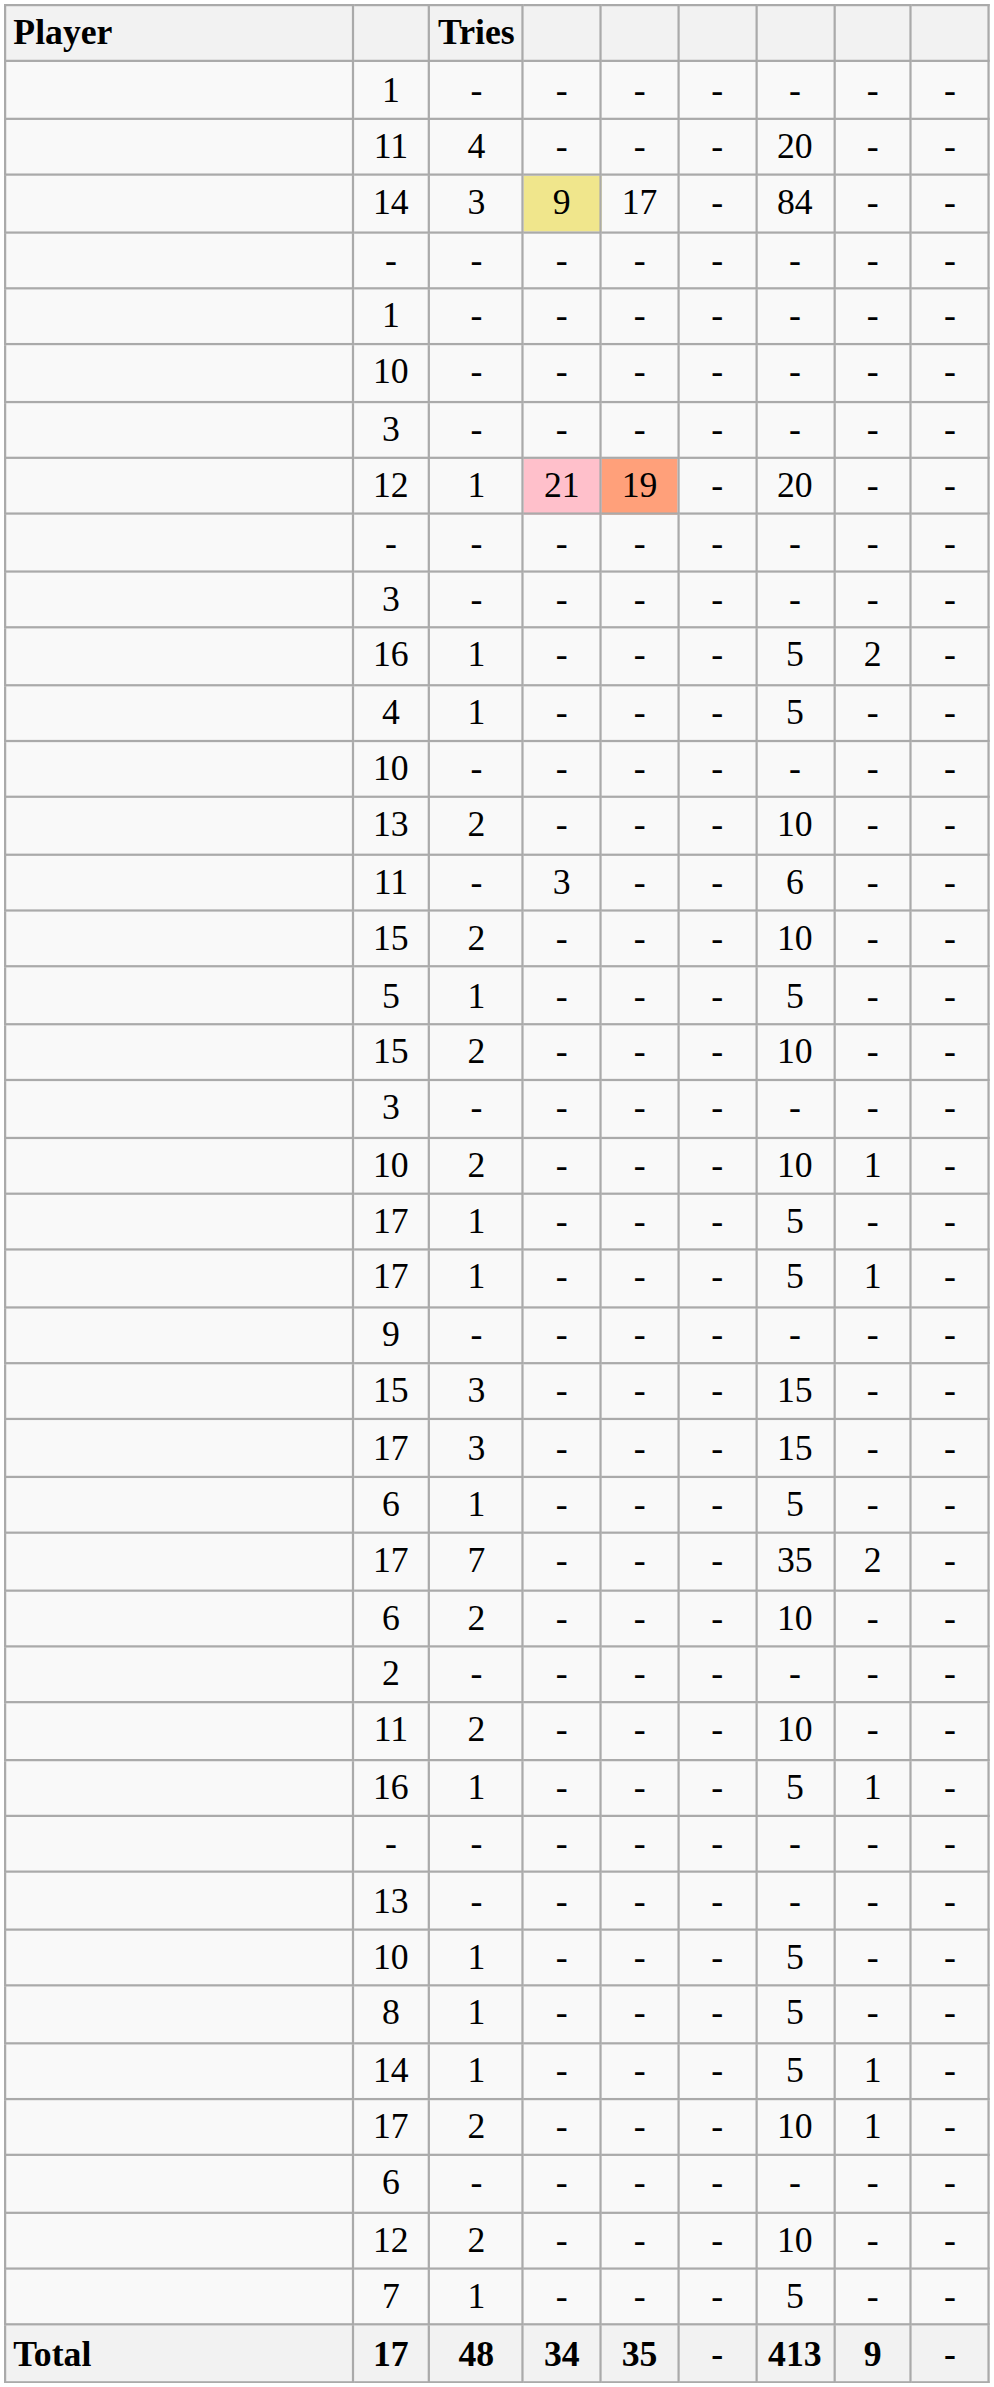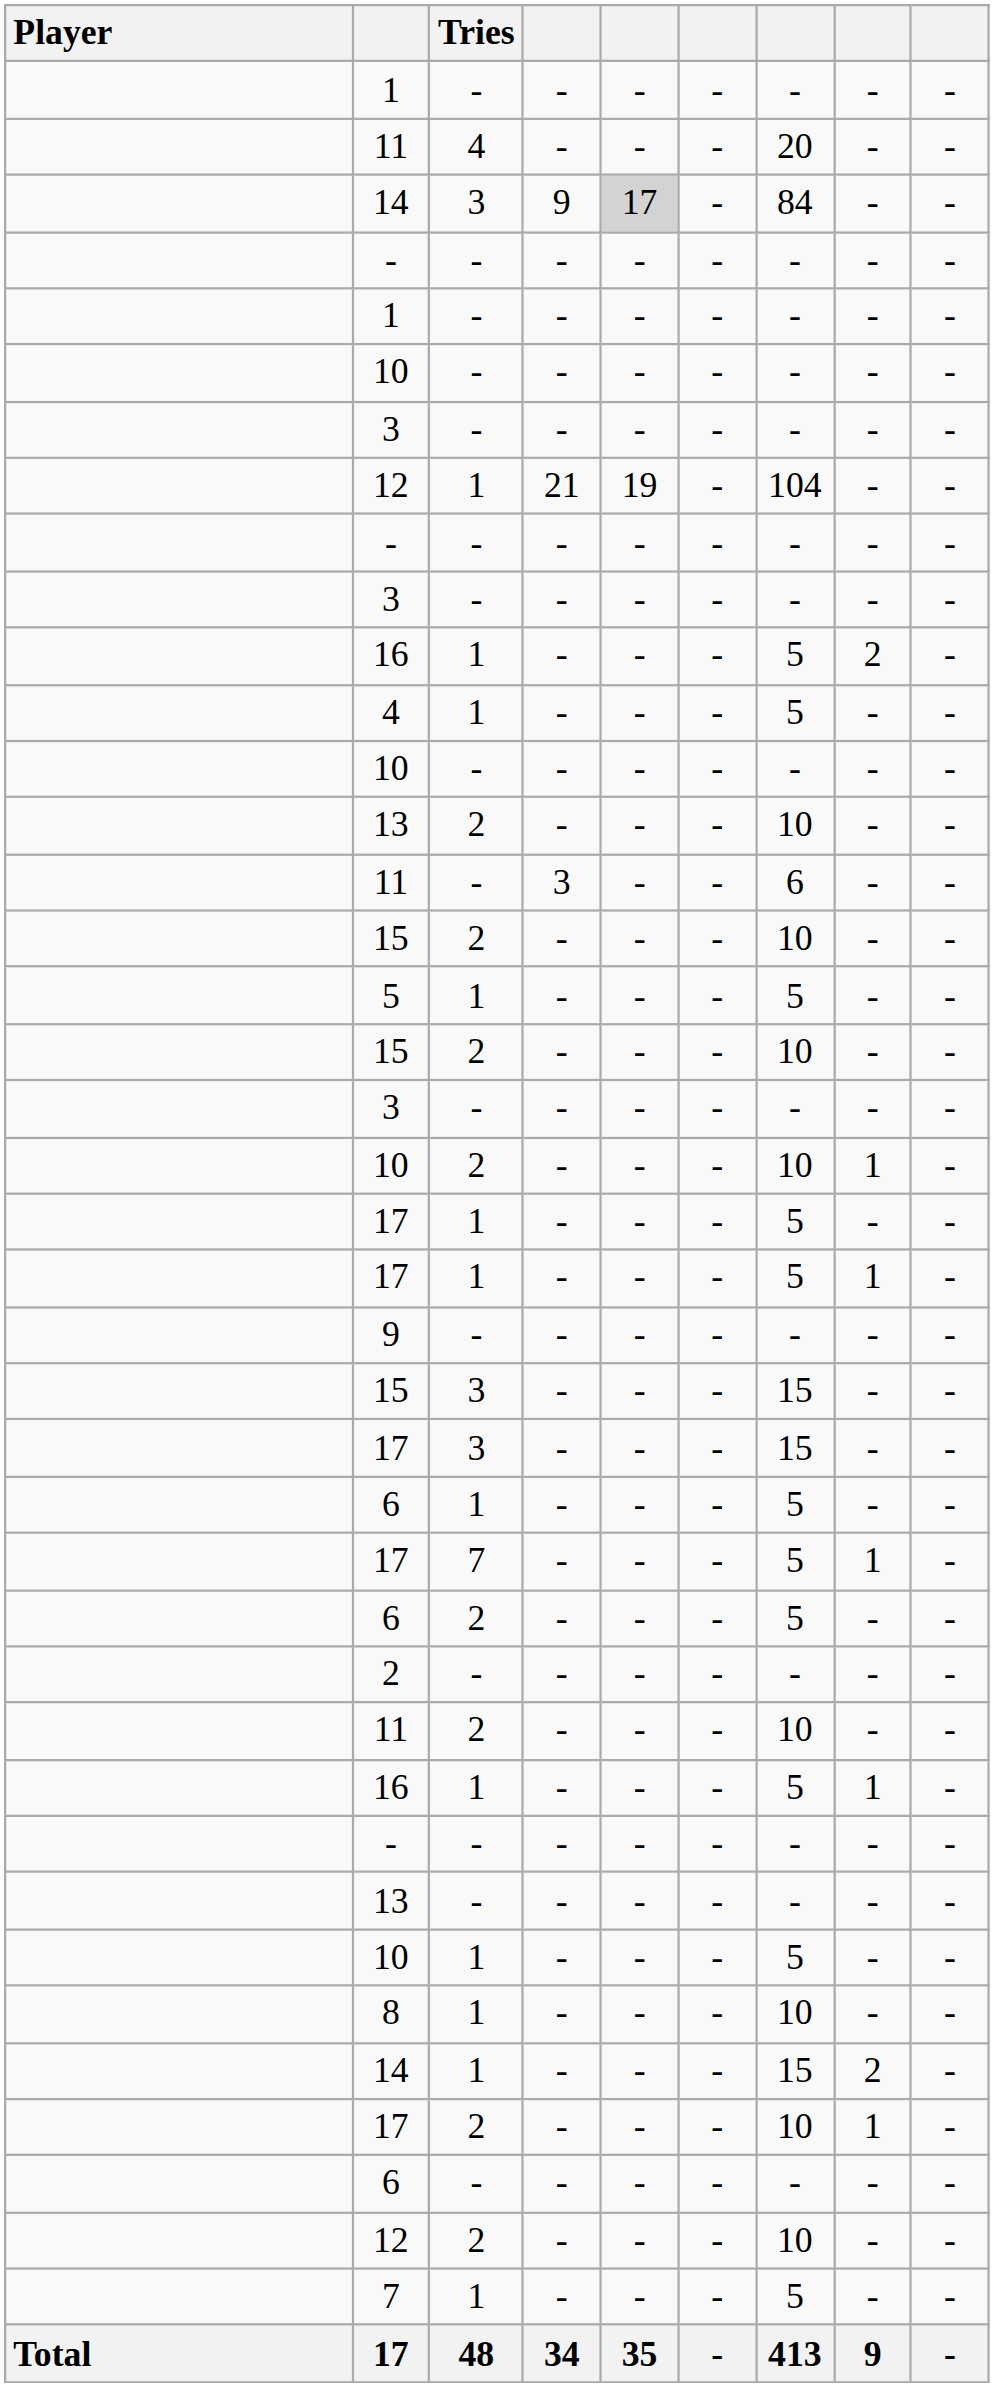14 / 3 | column 4: khaki background -> no background
14 / 3 | column 5: no background -> lightgrey background
12 / 1 | column 4: pink background -> no background
12 / 1 | column 5: lightsalmon background -> no background
12 / 1 | column 7: 20 -> 104
17 / 7 | column 7: 35 -> 5
17 / 7 | column 8: 2 -> 1
6 / 2 | column 7: 10 -> 5
8 | column 7: 5 -> 10
14 / 1 | column 7: 5 -> 15
14 / 1 | column 8: 1 -> 2
